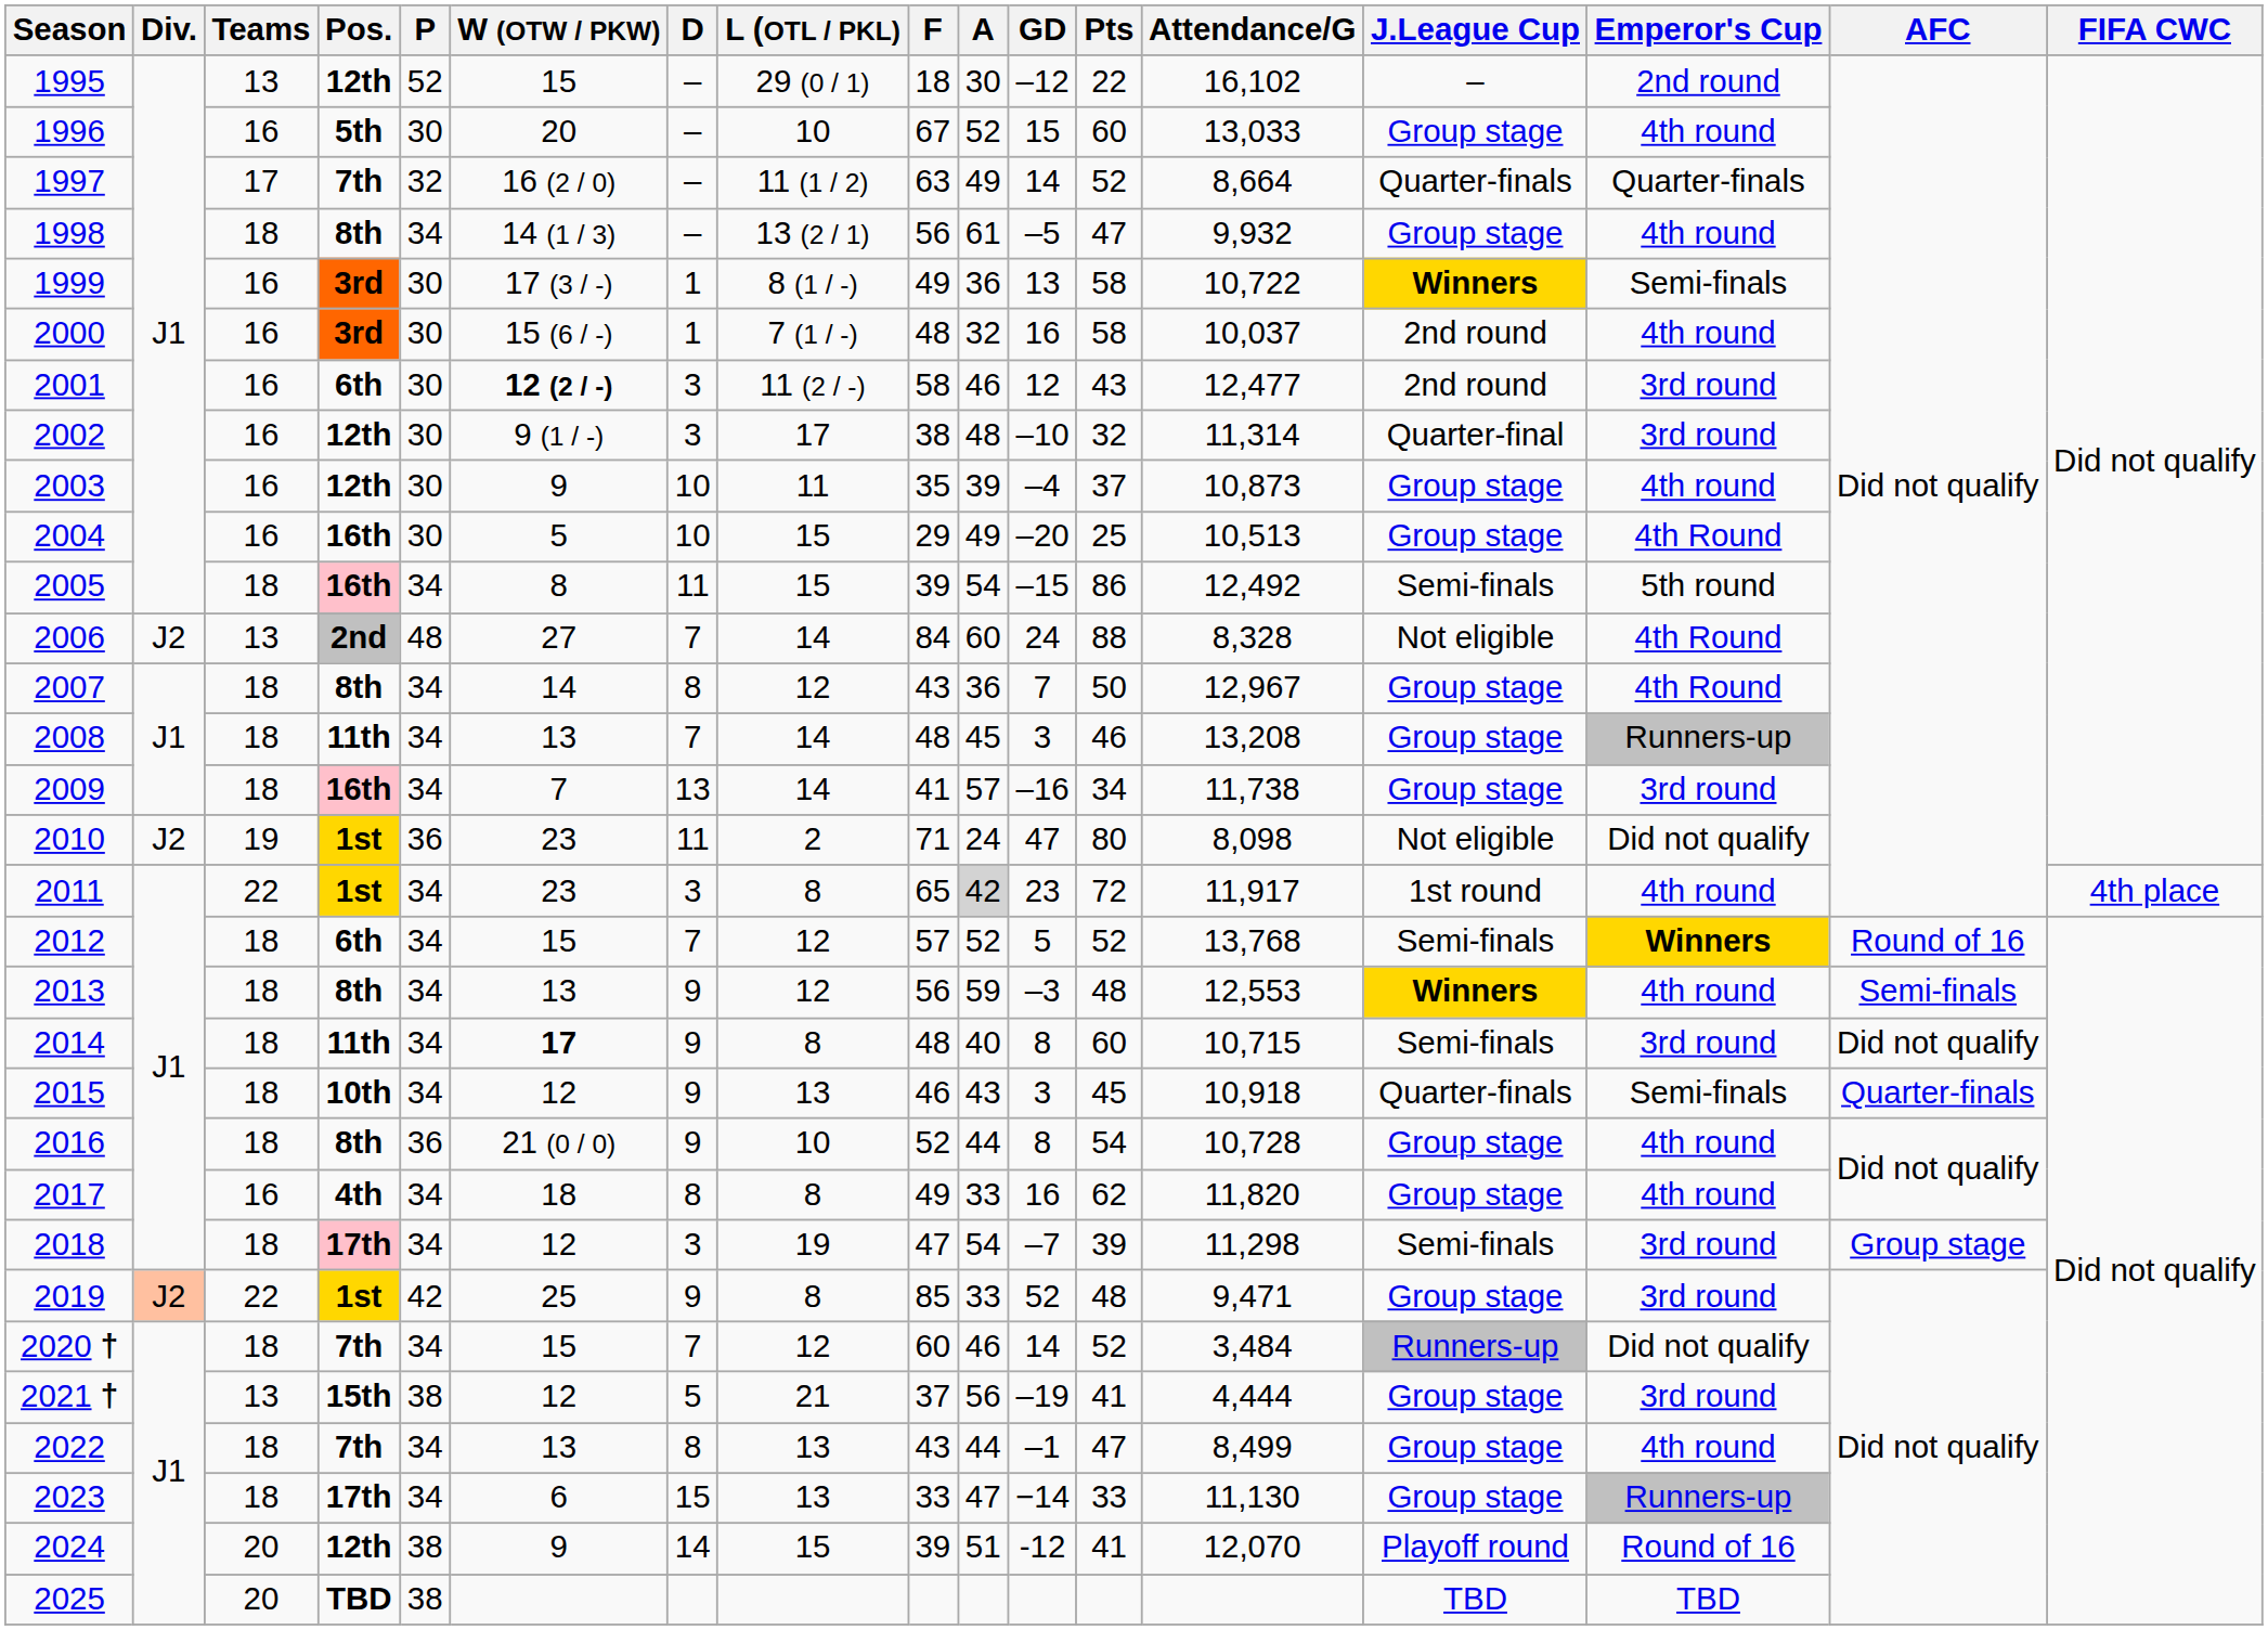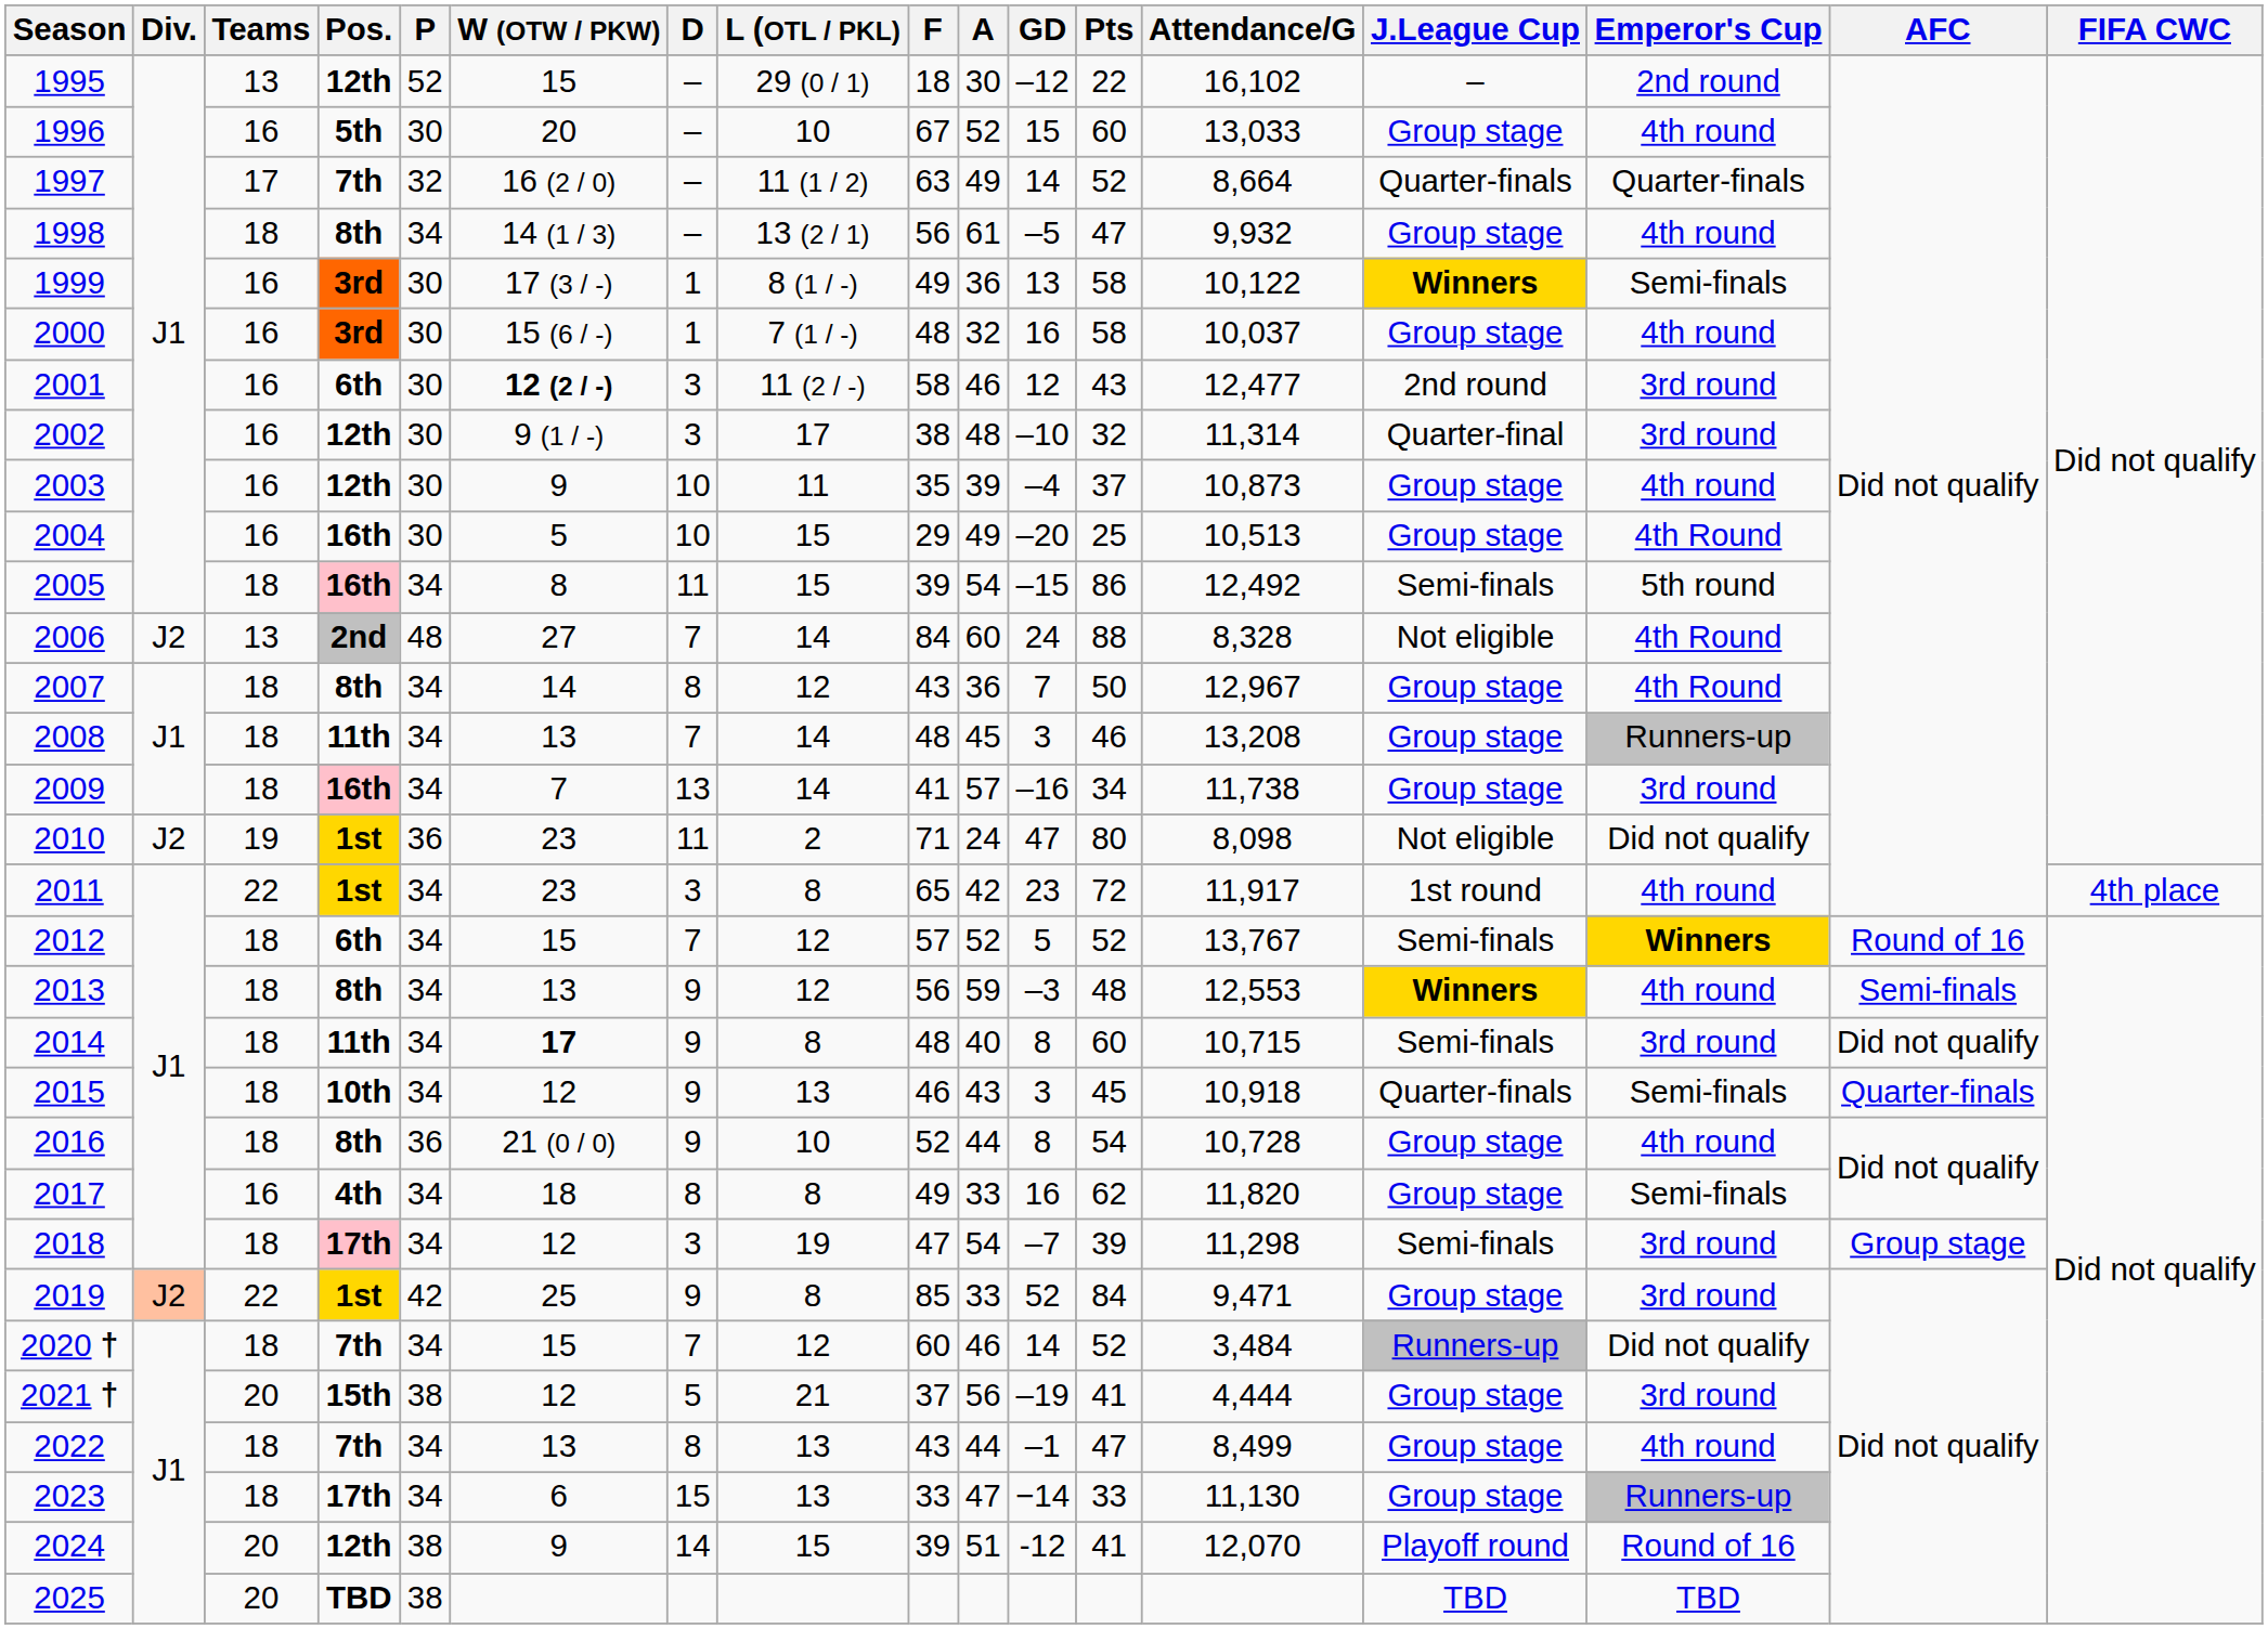1999 | Attendance/G: 10,722 -> 10,122
2000 | J.League Cup: 2nd round -> Group stage
2011 | A: lightgrey background -> no background
2012 | Attendance/G: 13,768 -> 13,767
2017 | Emperor's Cup: 4th round -> Semi-finals
2019 | Pts: 48 -> 84
2021 † | Teams: 13 -> 20
